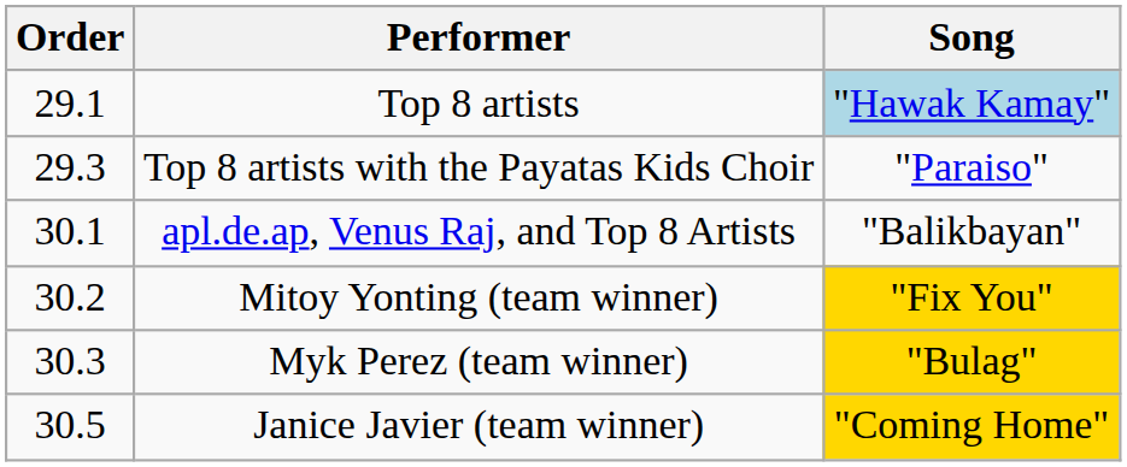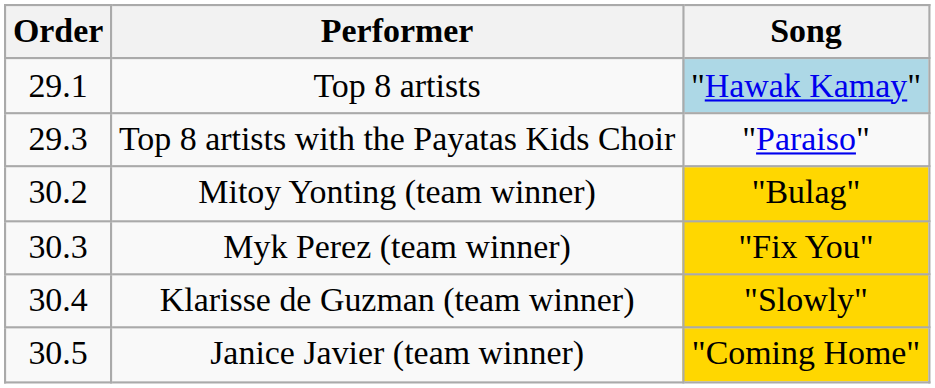- row: 30.1 | apl.de.ap, Venus Raj, and Top 8 Artists | "Balikbayan"
Mitoy Yonting (team winner) | Song: "Fix You" -> "Bulag"
Myk Perez (team winner) | Song: "Bulag" -> "Fix You"
+ row: 30.4 | Klarisse de Guzman (team winner) | "Slowly"
